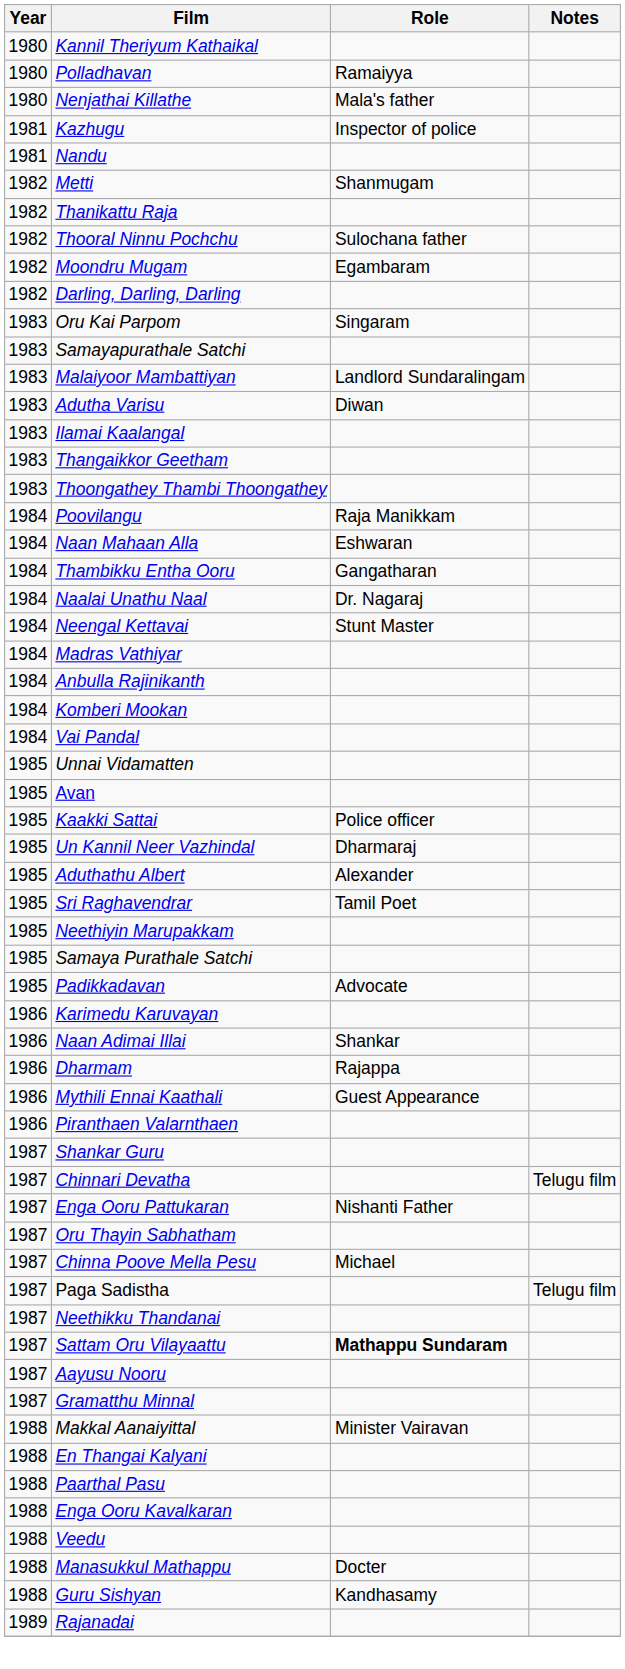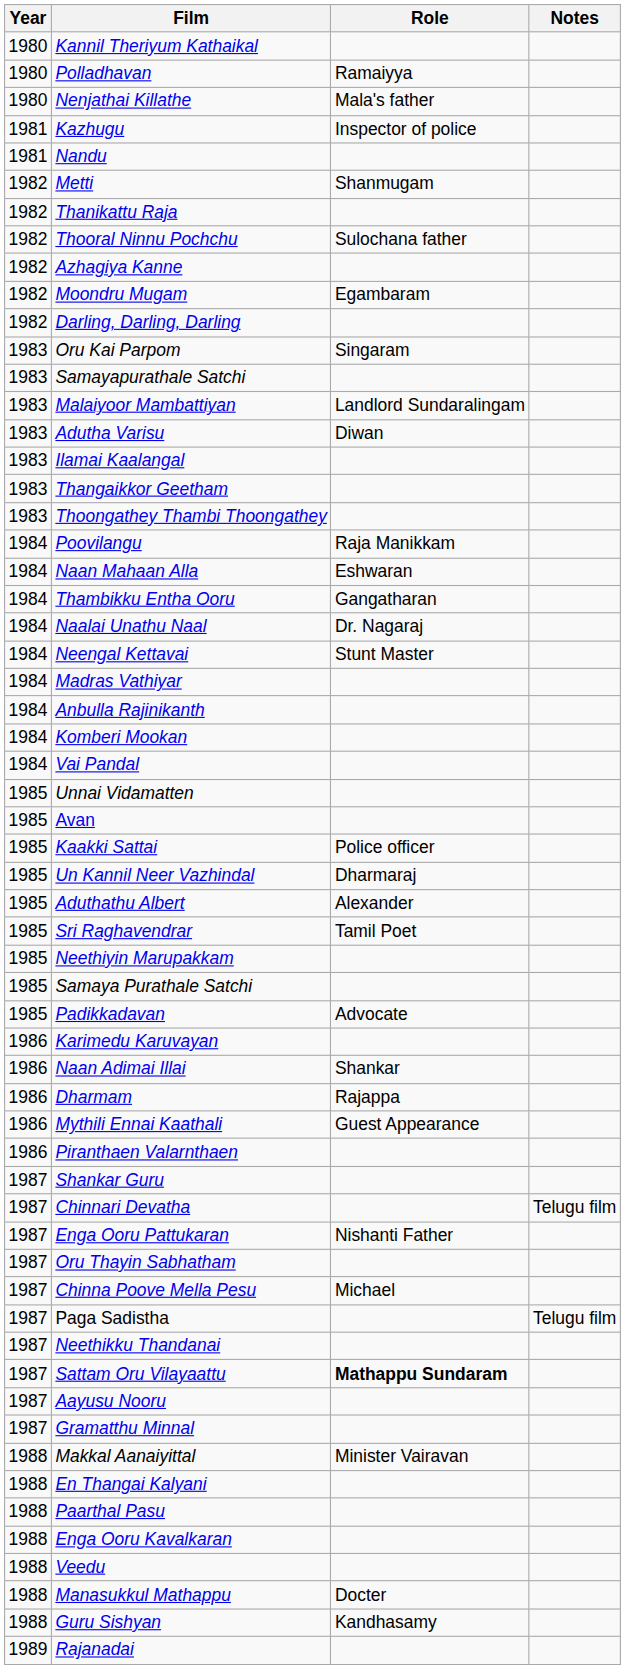+ row: 1982 | Azhagiya Kanne
